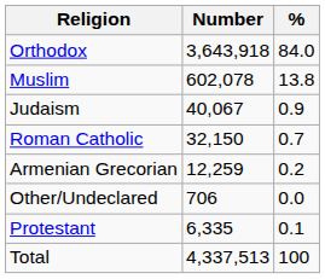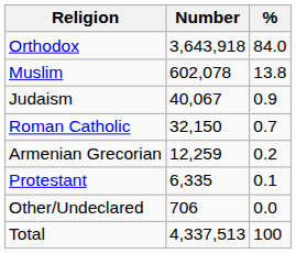rows swapped: Protestant <-> Other/Undeclared
